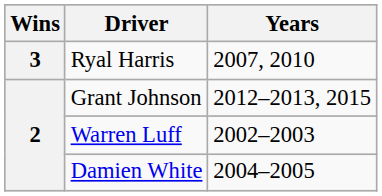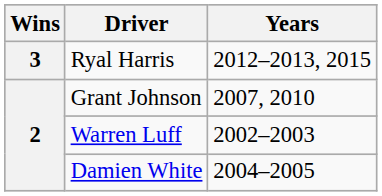Ryal Harris | Years: 2007, 2010 -> 2012–2013, 2015
Grant Johnson | Years: 2012–2013, 2015 -> 2007, 2010
